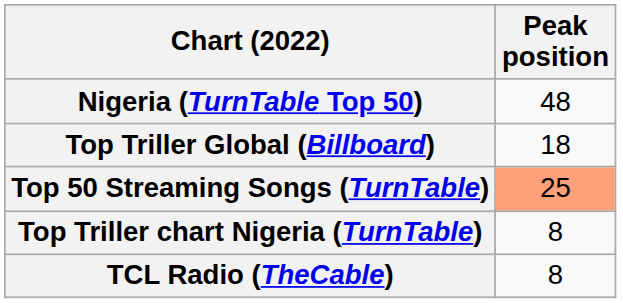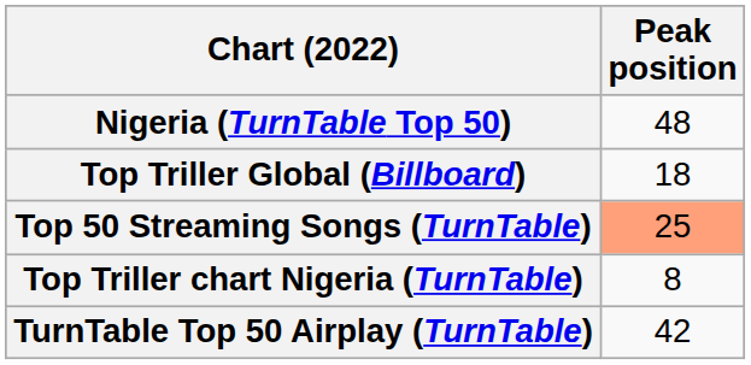+ row: TurnTable Top 50 Airplay (TurnTable) | 42
- row: TCL Radio (TheCable) | 8
